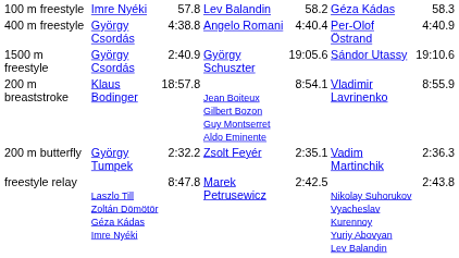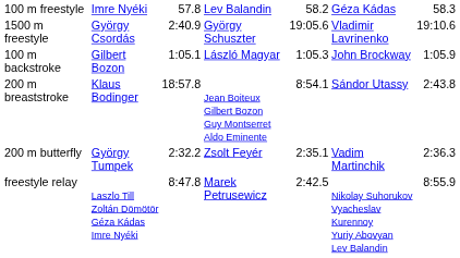- row: 400 m freestyle | György Csordás | 4:38.8 | Angelo Romani | 4:40.4 | Per-Olof Östrand | 4:40.9
1500 m freestyle | column 6: Sándor Utassy -> Vladimir Lavrinenko
+ row: 100 m backstroke | Gilbert Bozon | 1:05.1 | László Magyar | 1:05.3 | John Brockway | 1:05.9
200 m breaststroke | column 6: Vladimir Lavrinenko -> Sándor Utassy
200 m breaststroke | column 7: 8:55.9 -> 2:43.8
freestyle relay | column 7: 2:43.8 -> 8:55.9
